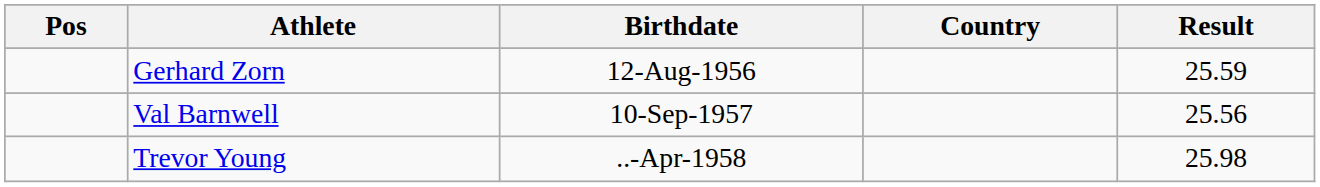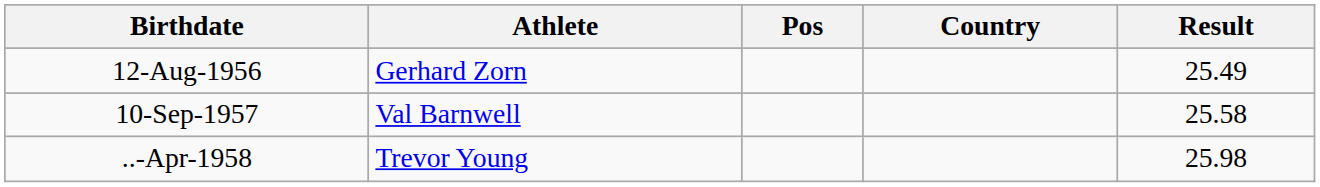columns swapped: Pos <-> Birthdate
Gerhard Zorn | Result: 25.59 -> 25.49
Val Barnwell | Result: 25.56 -> 25.58
